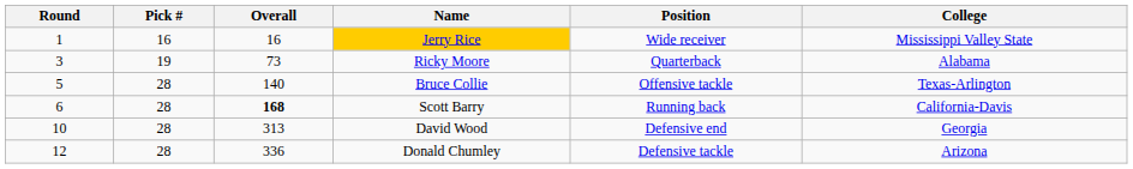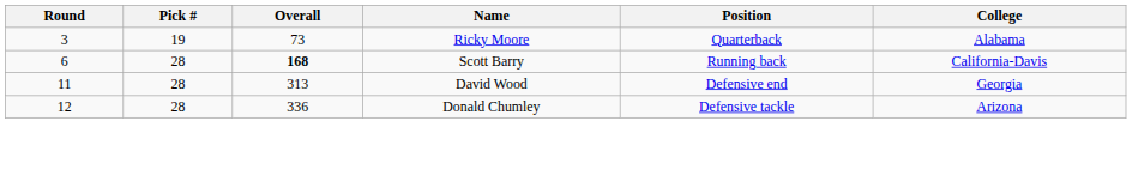- row: 1 | 16 | 16 | Jerry Rice | Wide receiver | Mississippi Valley State
- row: 5 | 28 | 140 | Bruce Collie | Offensive tackle | Texas-Arlington
David Wood | Round: 10 -> 11
